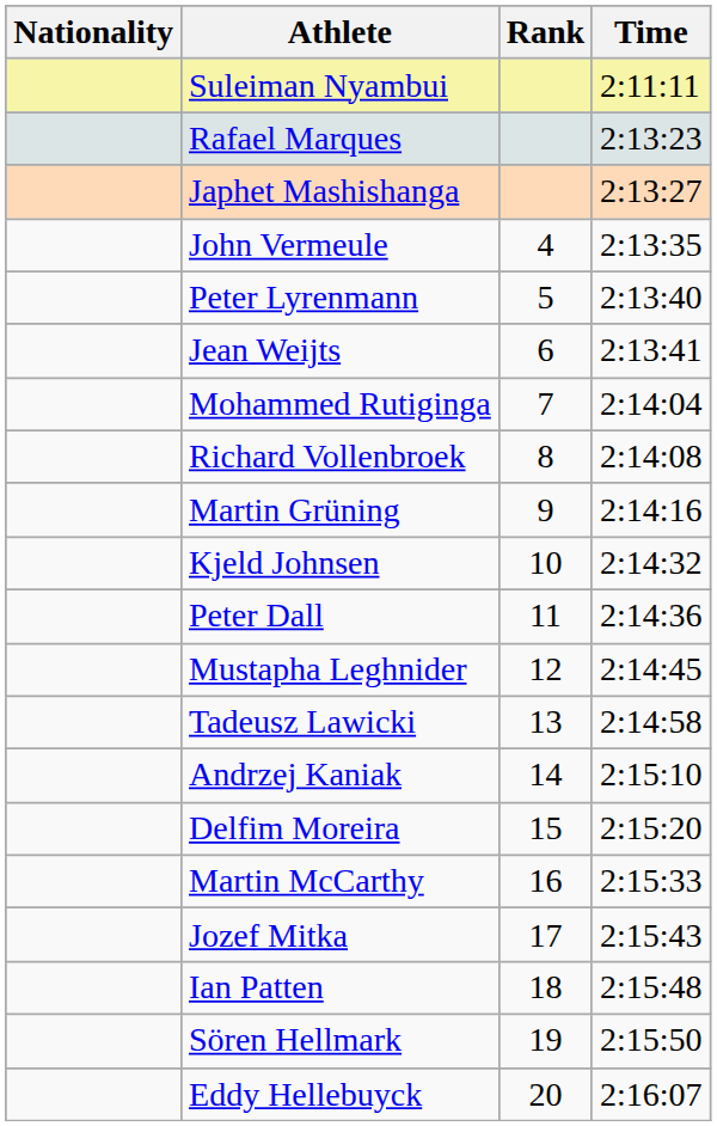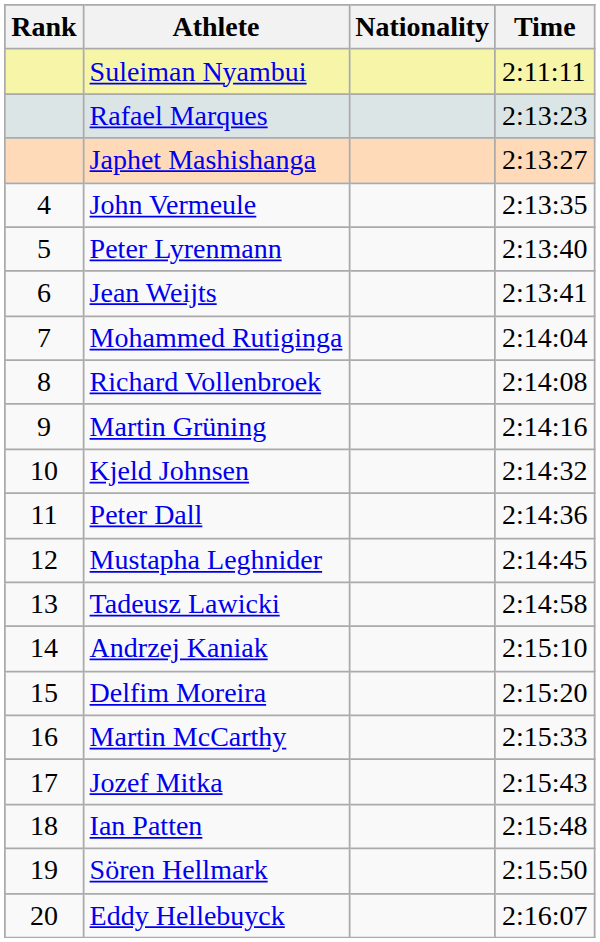columns swapped: Rank <-> Nationality
